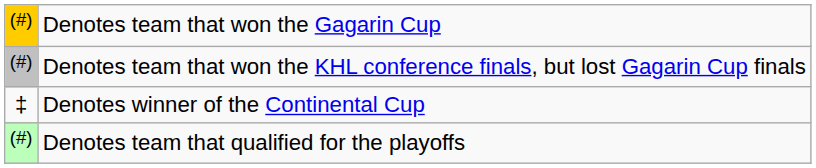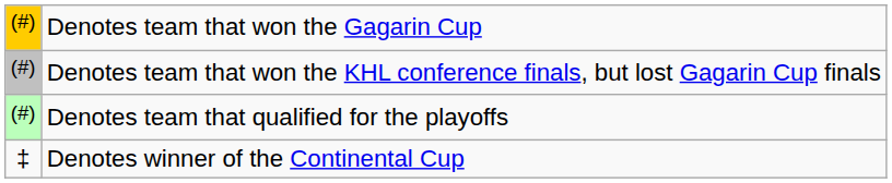rows swapped: Denotes team that qualified for the playoffs <-> Denotes winner of the Continental Cup
